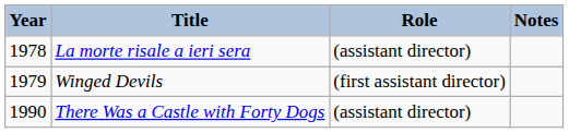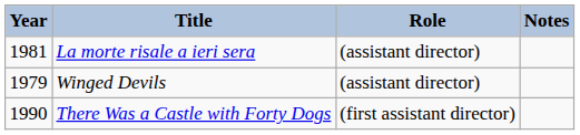La morte risale a ieri sera | Year: 1978 -> 1981
Winged Devils | Role: (first assistant director) -> (assistant director)
There Was a Castle with Forty Dogs | Role: (assistant director) -> (first assistant director)
